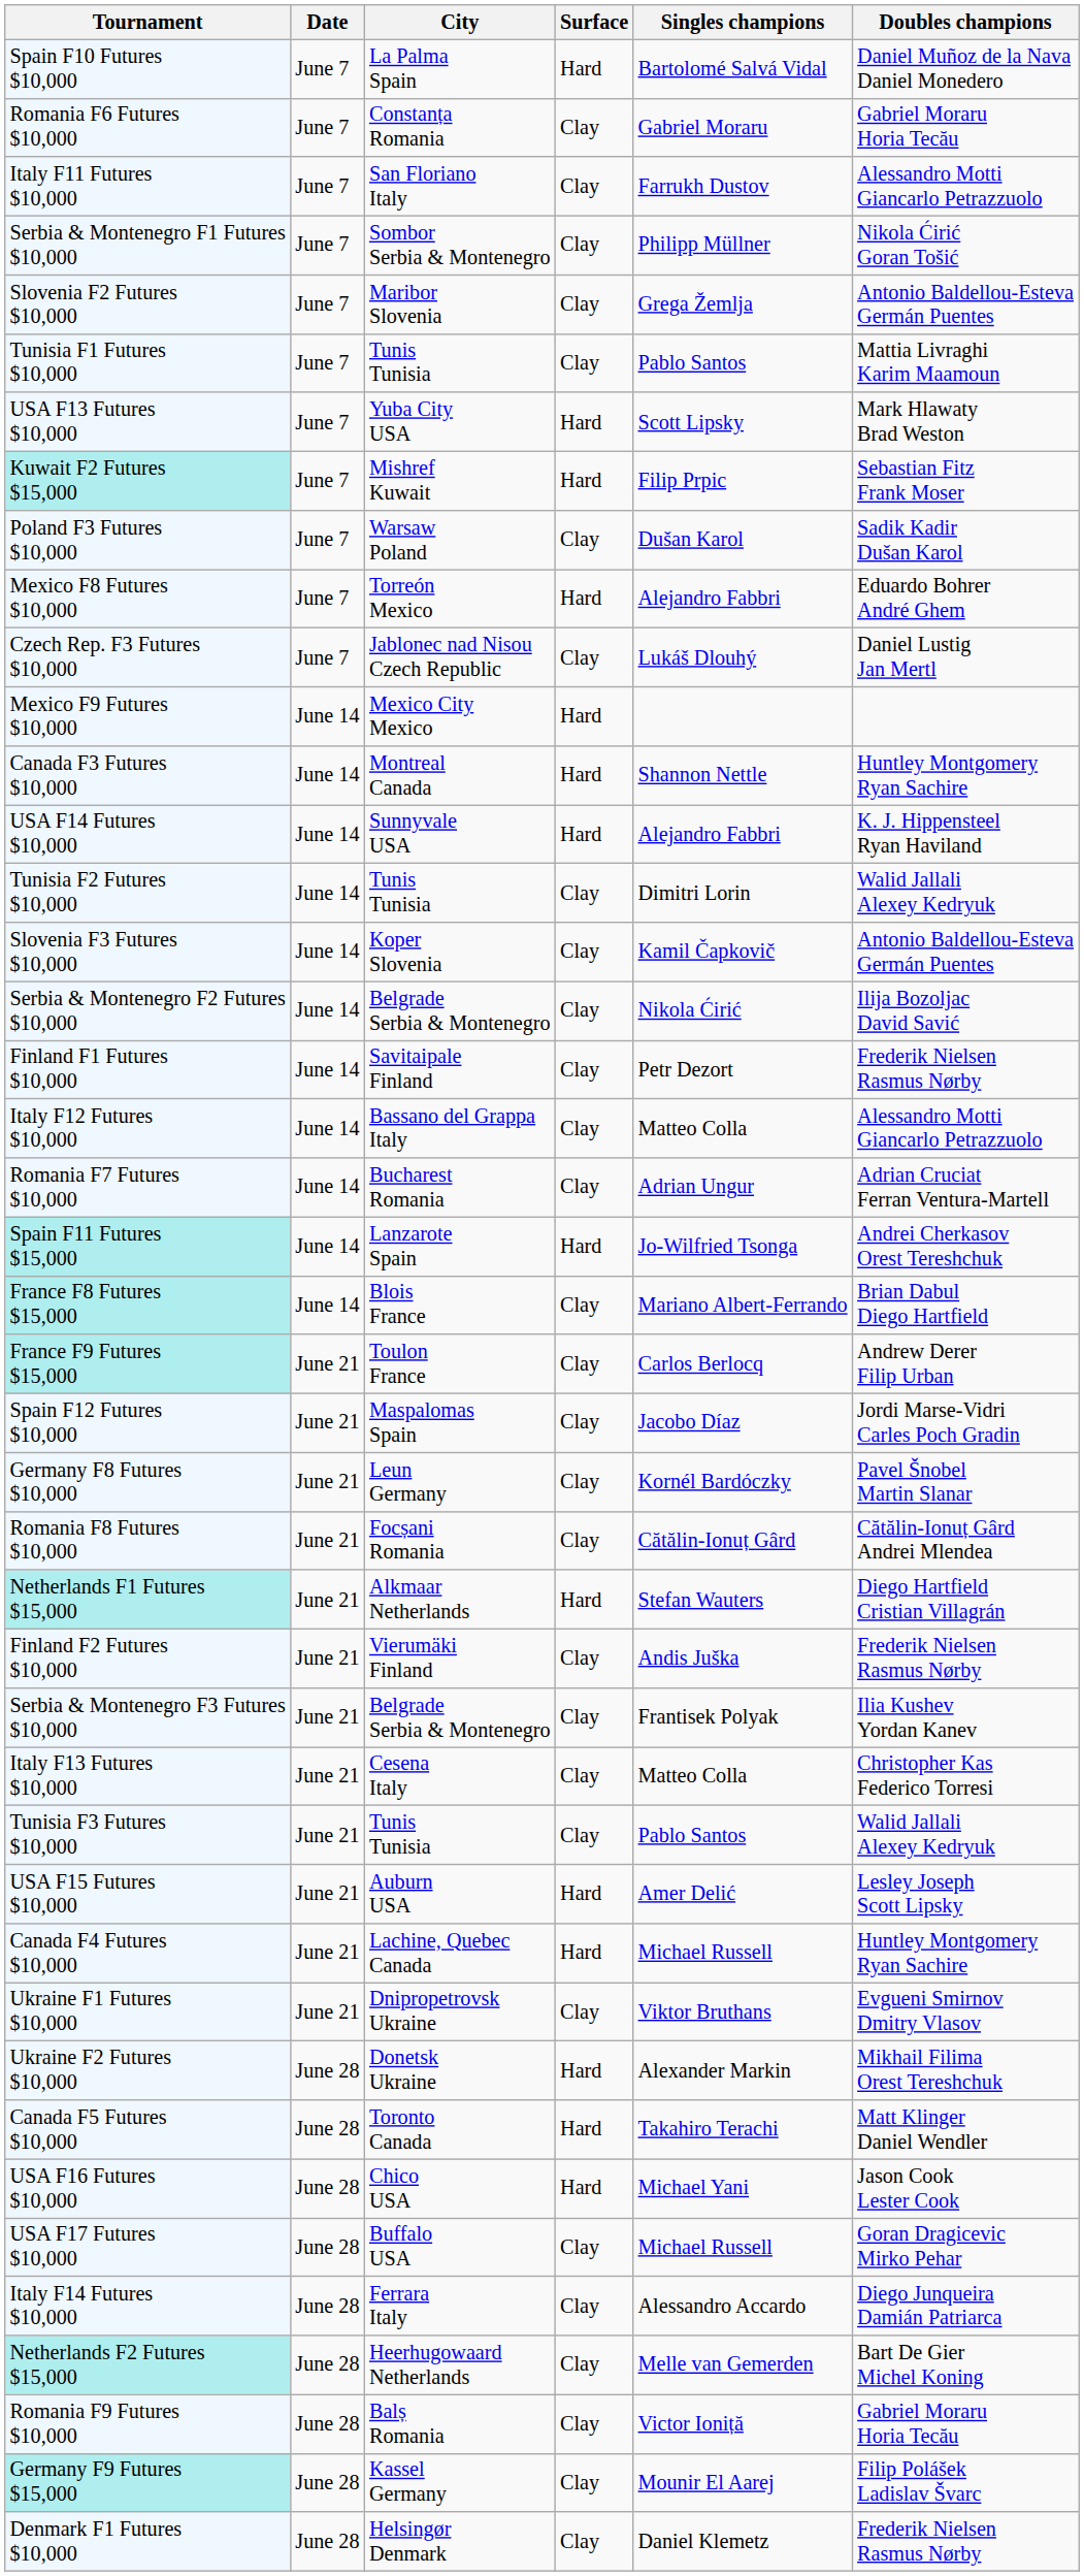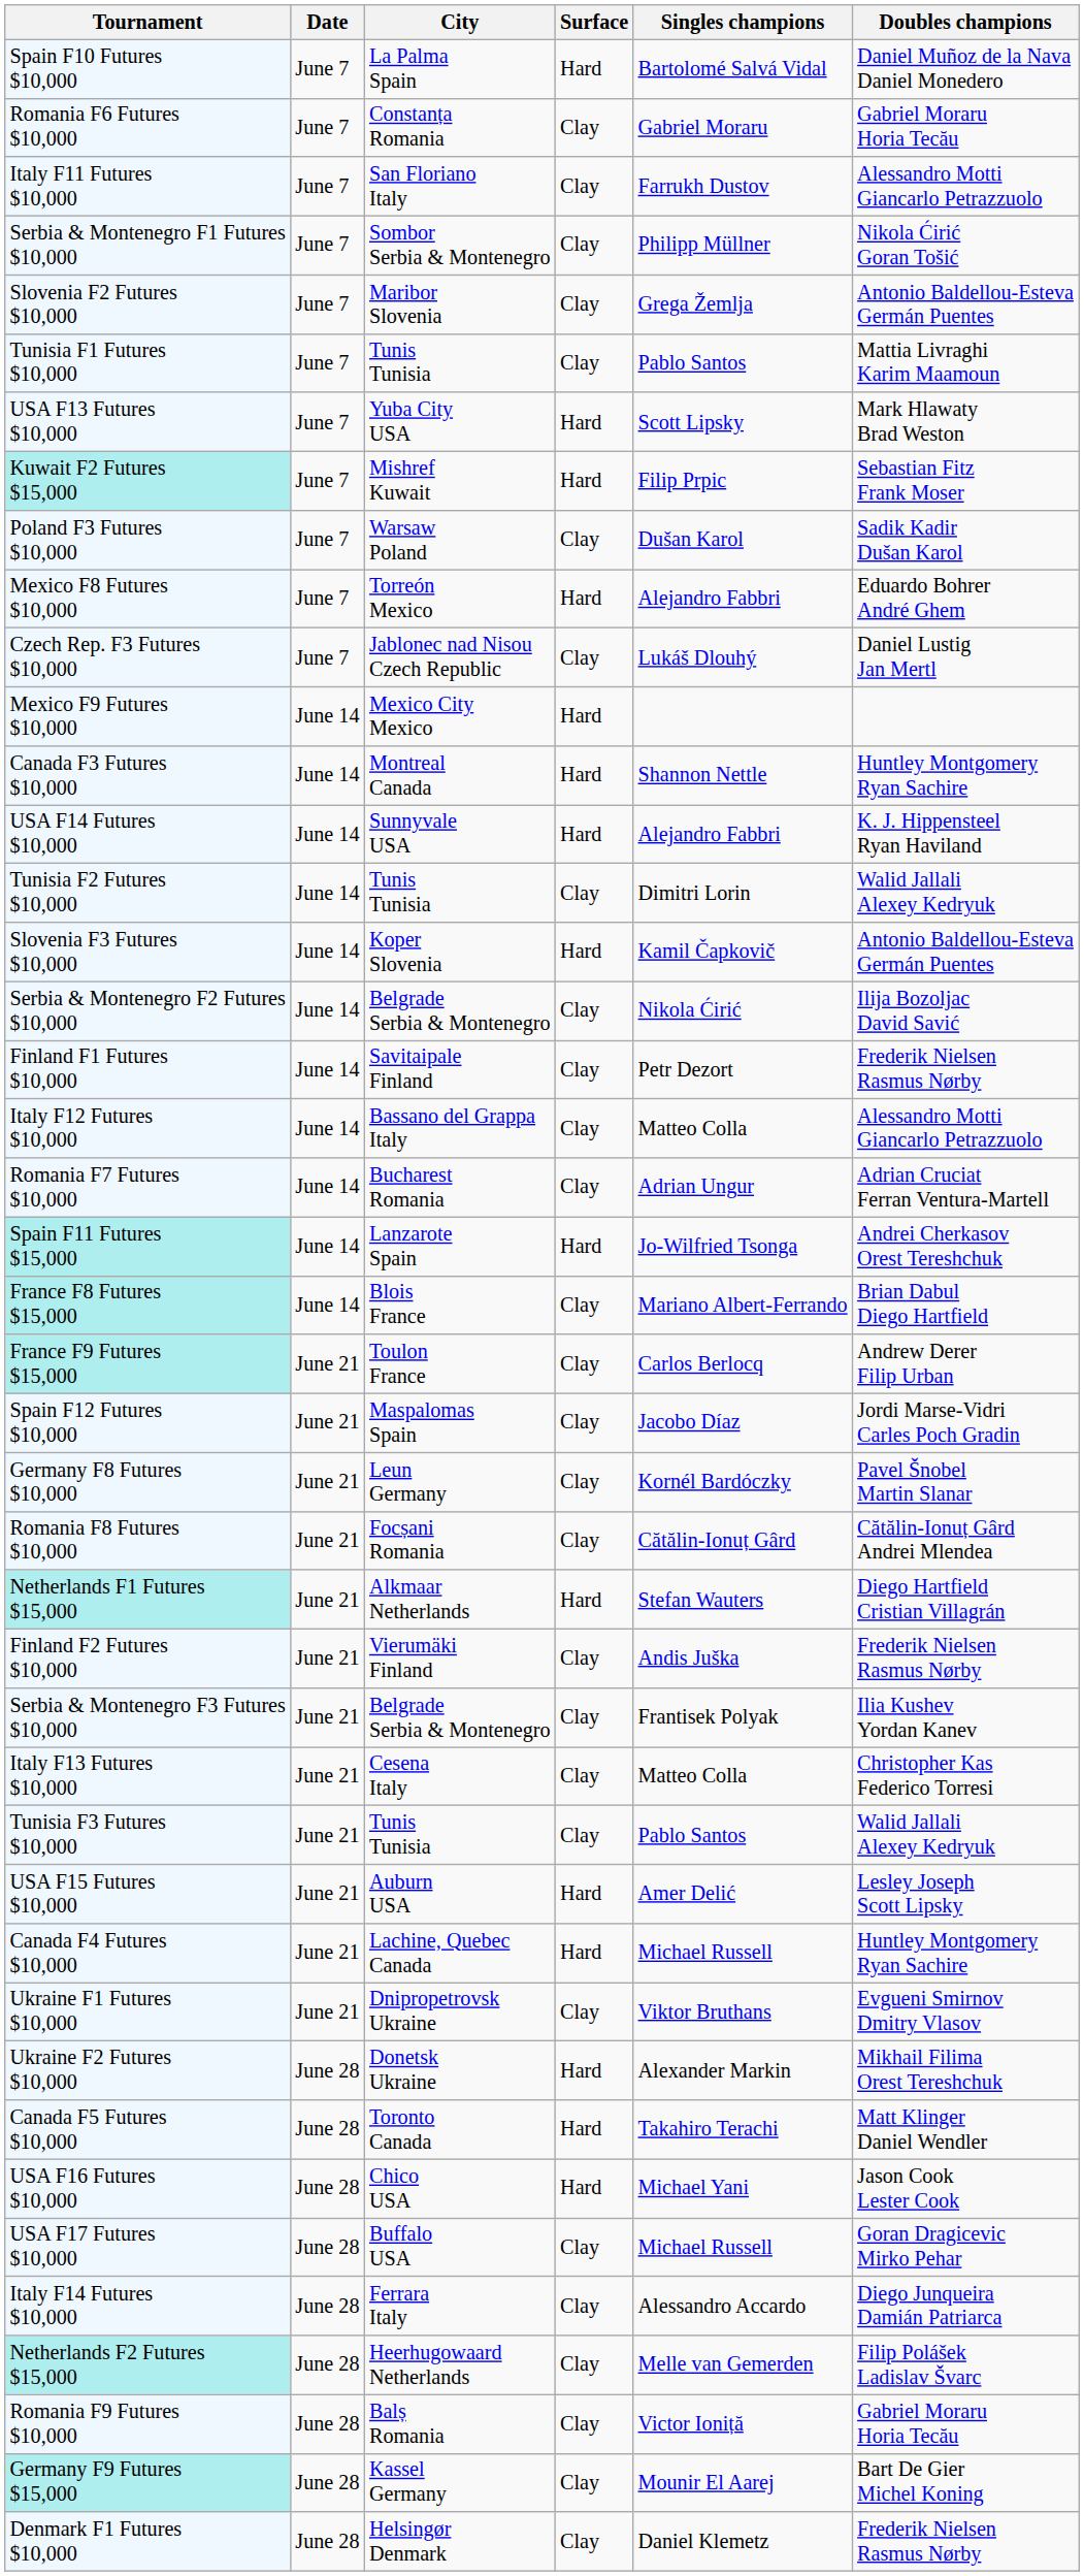Slovenia F3 Futures $10,000 | Surface: Clay -> Hard
Netherlands F2 Futures $15,000 | Doubles champions: Bart De Gier Michel Koning -> Filip Polášek Ladislav Švarc
Germany F9 Futures $15,000 | Doubles champions: Filip Polášek Ladislav Švarc -> Bart De Gier Michel Koning
